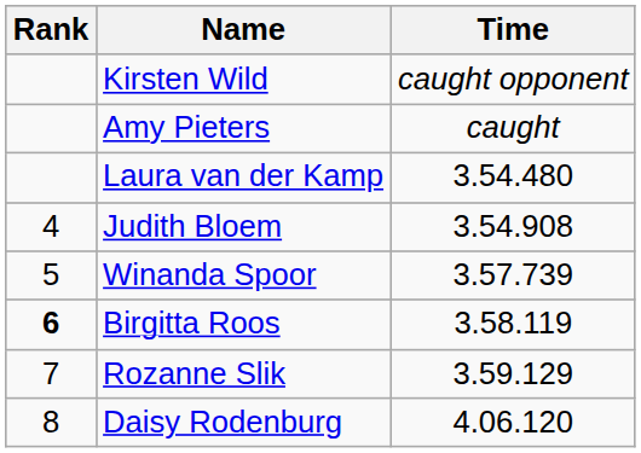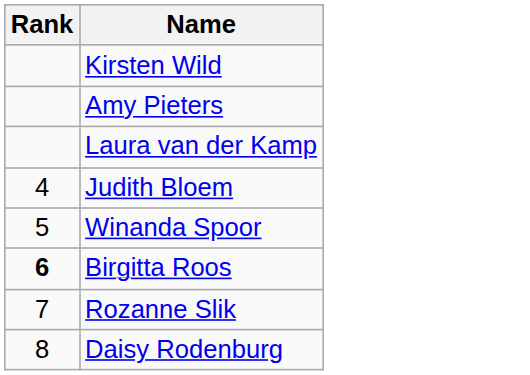- column: Time | caught opponent | caught | 3.54.480 | 3.54.908 | 3.57.739 | 3.58.119 | 3.59.129 | 4.06.120
